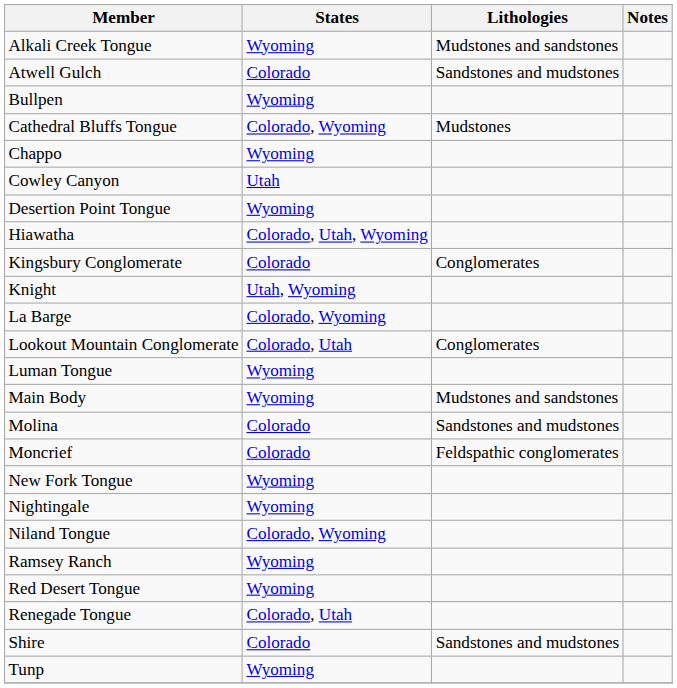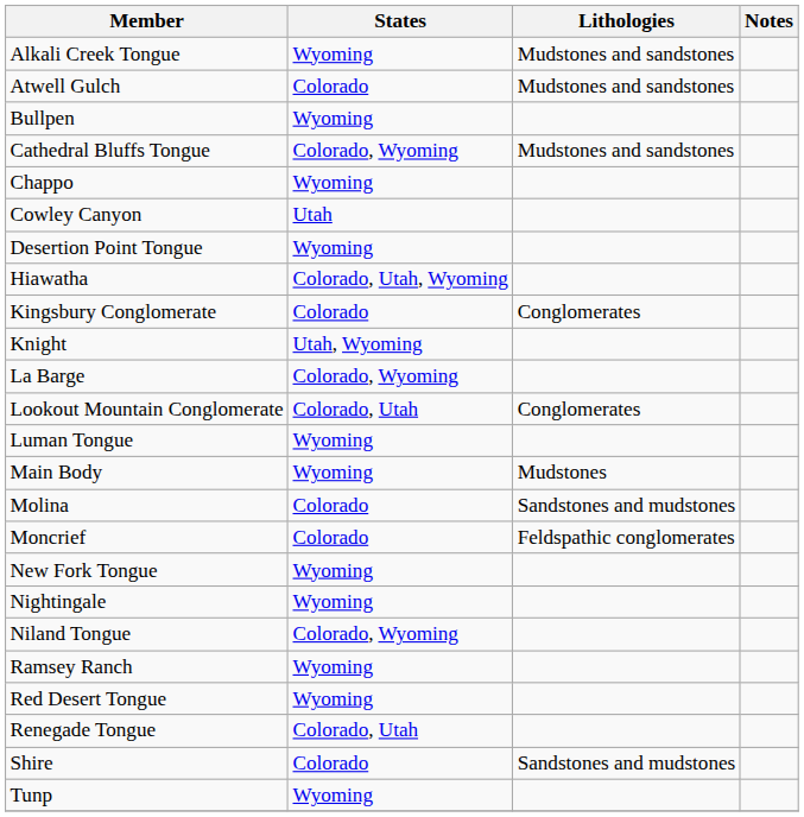Atwell Gulch | Lithologies: Sandstones and mudstones -> Mudstones and sandstones
Cathedral Bluffs Tongue | Lithologies: Mudstones -> Mudstones and sandstones
Main Body | Lithologies: Mudstones and sandstones -> Mudstones
